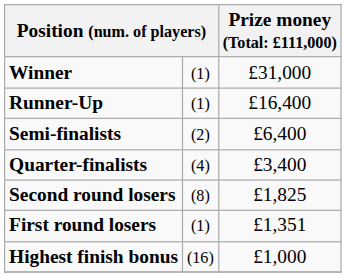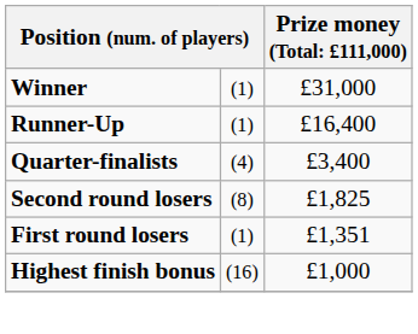- row: Semi-finalists | (2) | £6,400
